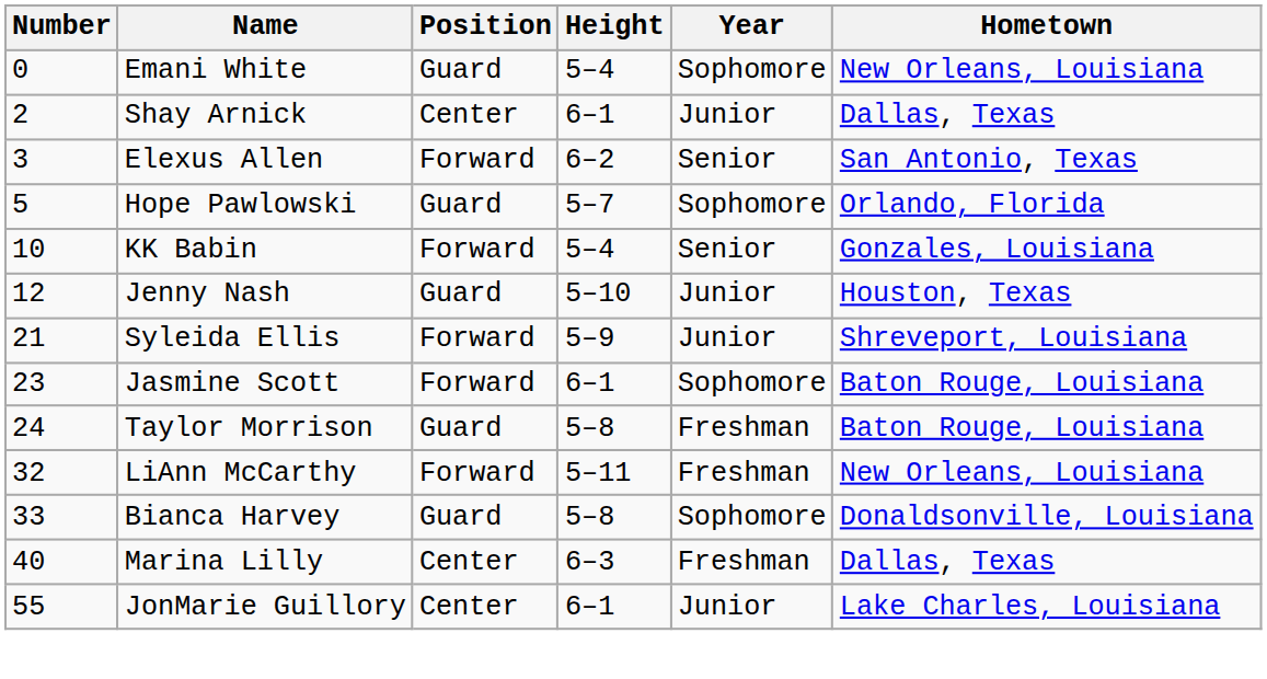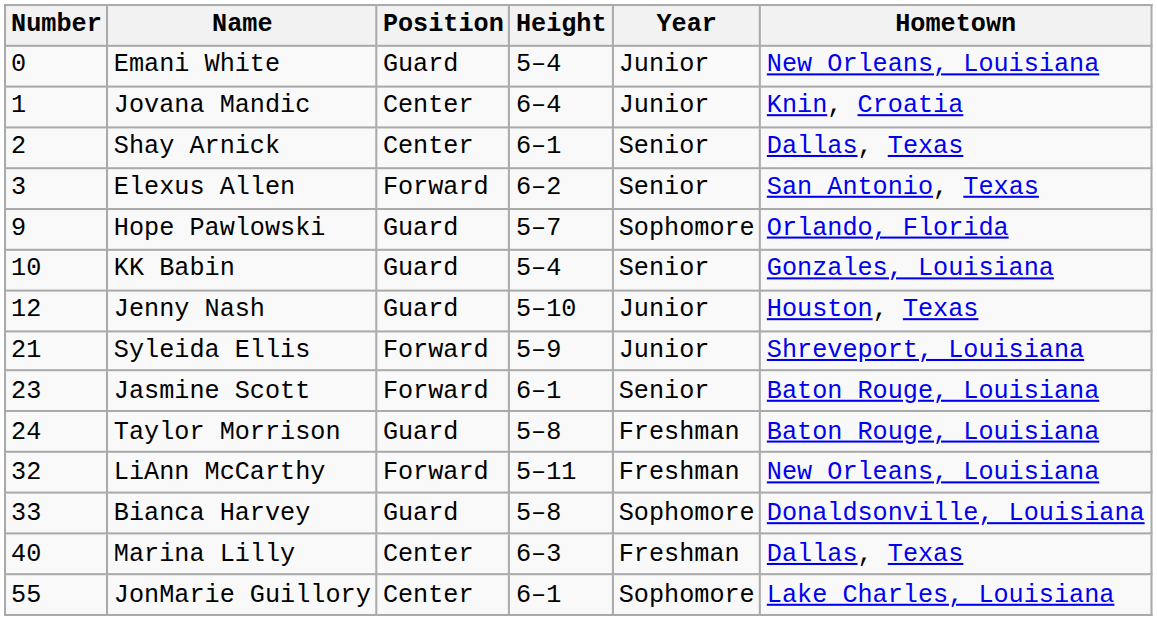Emani White | Year: Sophomore -> Junior
+ row: 1 | Jovana Mandic | Center | 6–4 | Junior | Knin, Croatia
Shay Arnick | Year: Junior -> Senior
Hope Pawlowski | Number: 5 -> 9
KK Babin | Position: Forward -> Guard
Jasmine Scott | Year: Sophomore -> Senior
JonMarie Guillory | Year: Junior -> Sophomore
